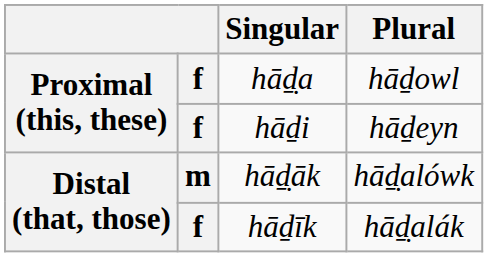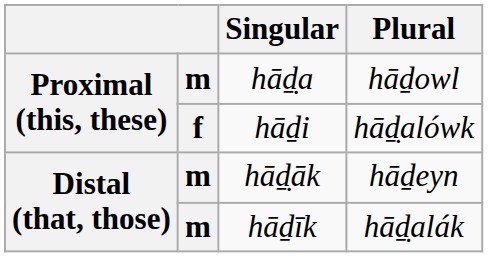hāḏ̣a | column 2: f -> m
hāḏi | Plural: hāḏeyn -> hāḏ̣alówk
hāḏ̣āk | Plural: hāḏ̣alówk -> hāḏeyn
hāḏīk | column 2: f -> m
